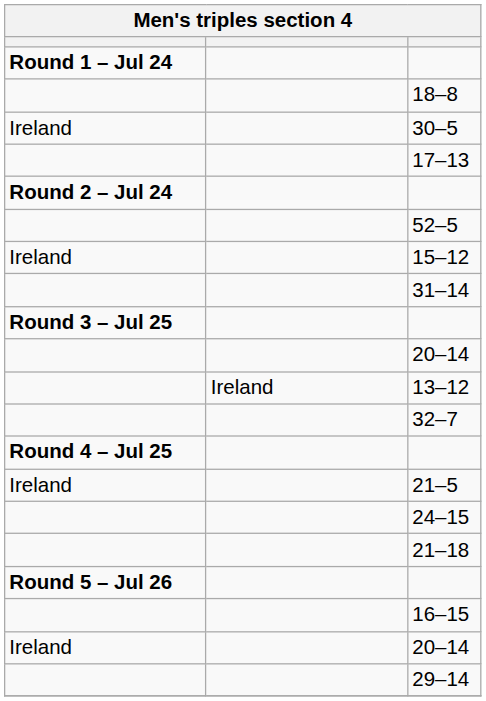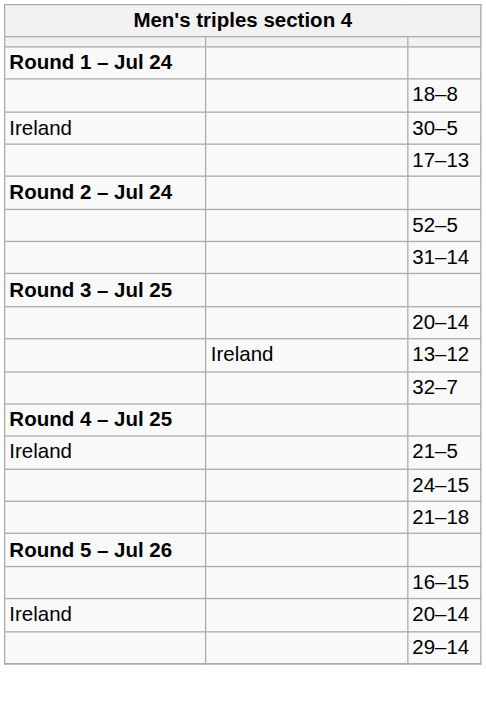- row: Ireland | 15–12
